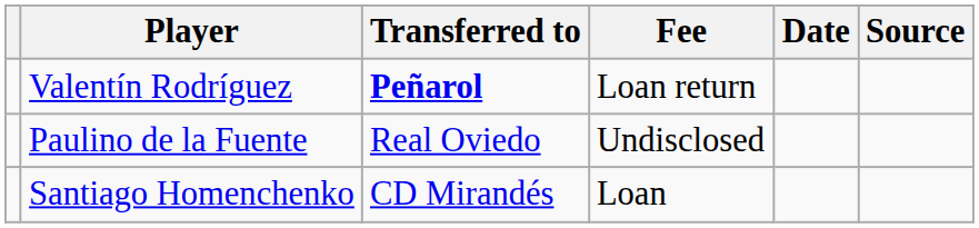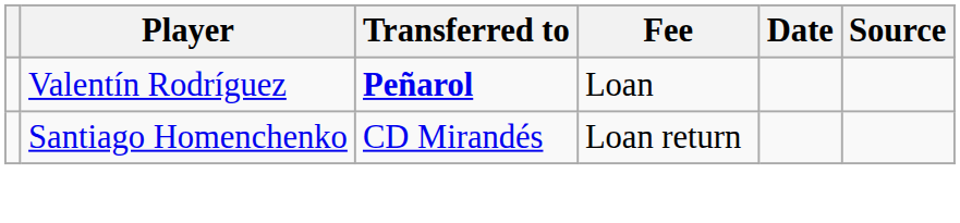Valentín Rodríguez | Fee: Loan return -> Loan
- row: Paulino de la Fuente | Real Oviedo | Undisclosed
Santiago Homenchenko | Fee: Loan -> Loan return
